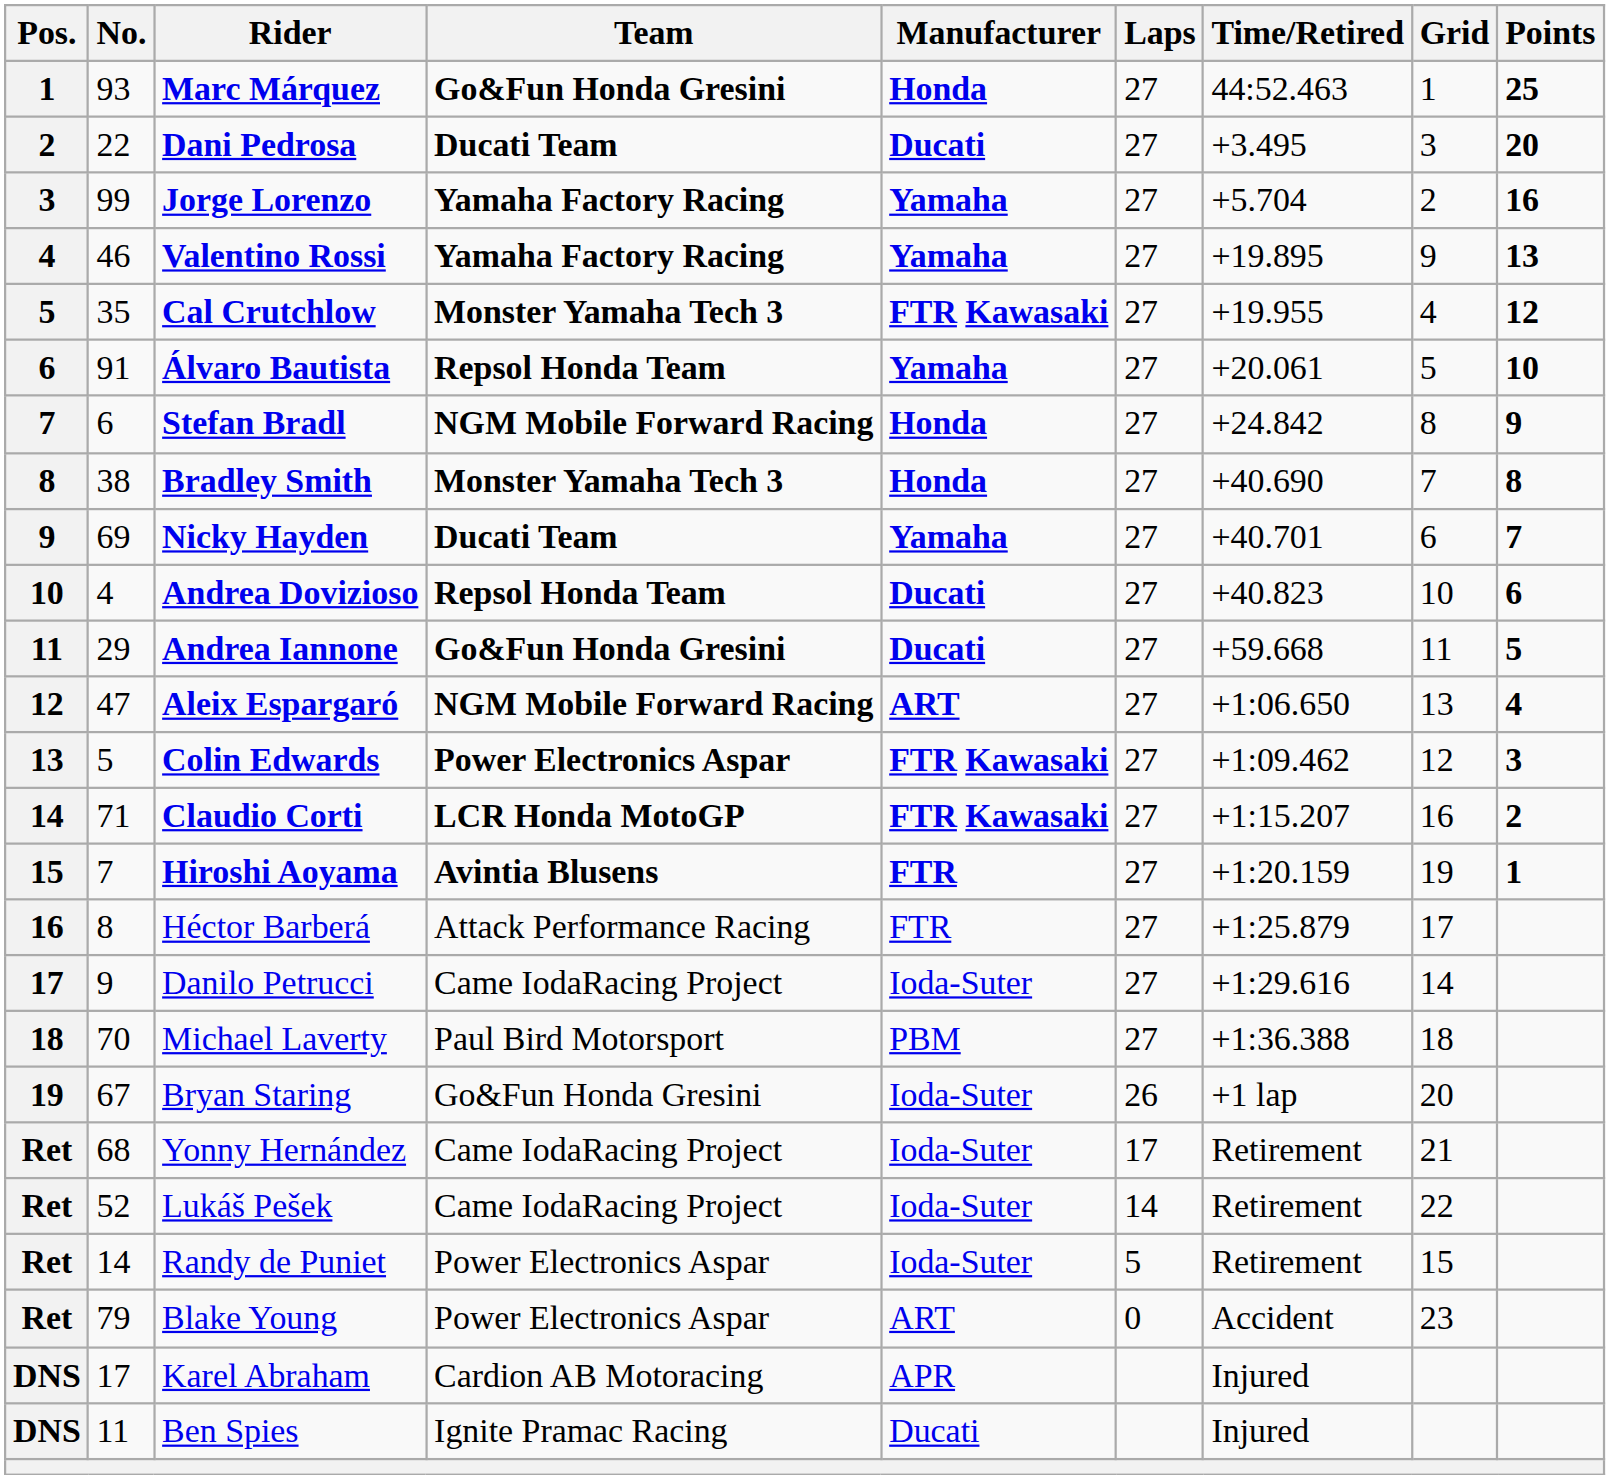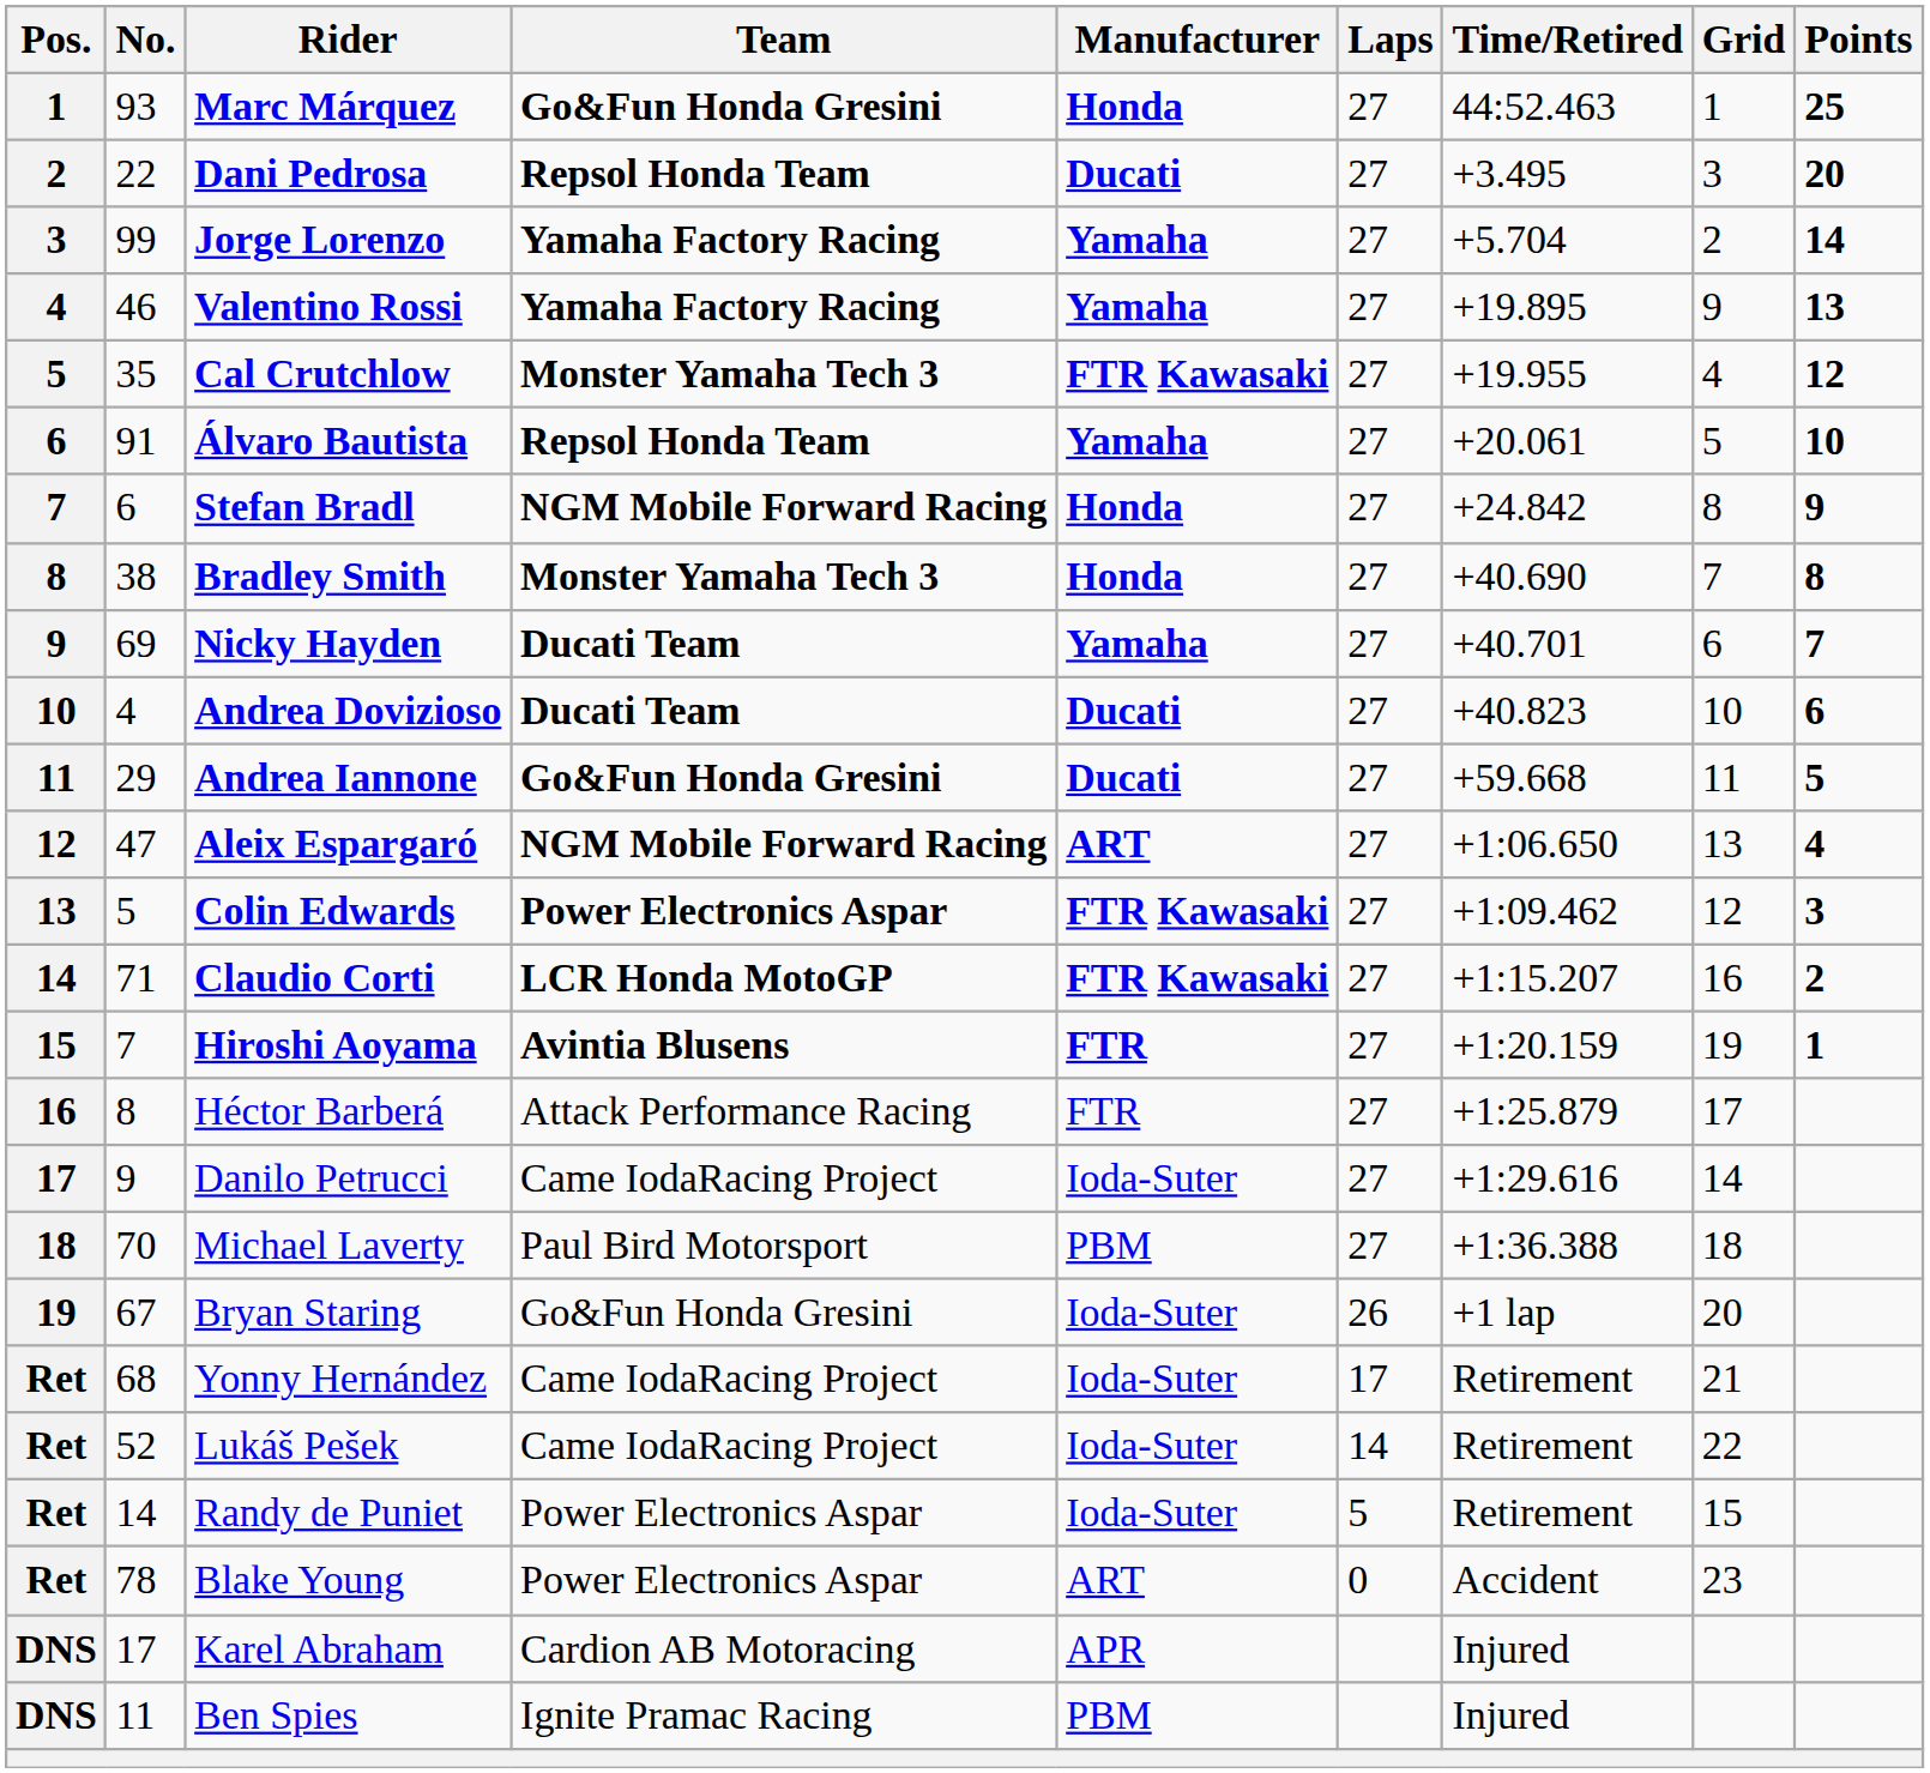Dani Pedrosa | Team: Ducati Team -> Repsol Honda Team
Jorge Lorenzo | Points: 16 -> 14
Andrea Dovizioso | Team: Repsol Honda Team -> Ducati Team
Blake Young | No.: 79 -> 78
Ben Spies | Manufacturer: Ducati -> PBM
